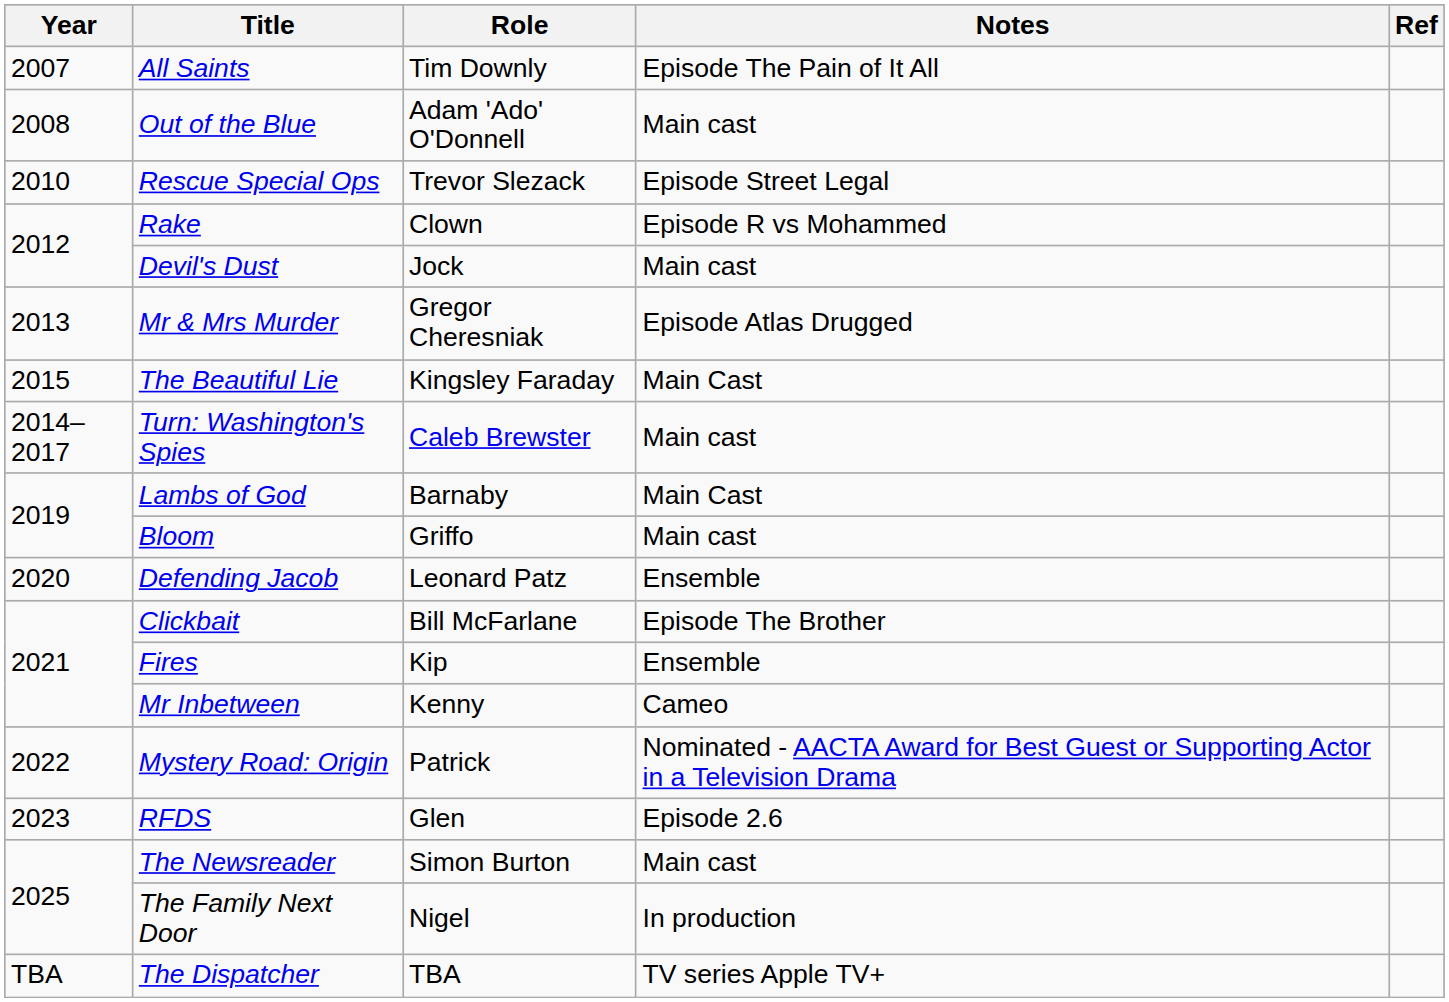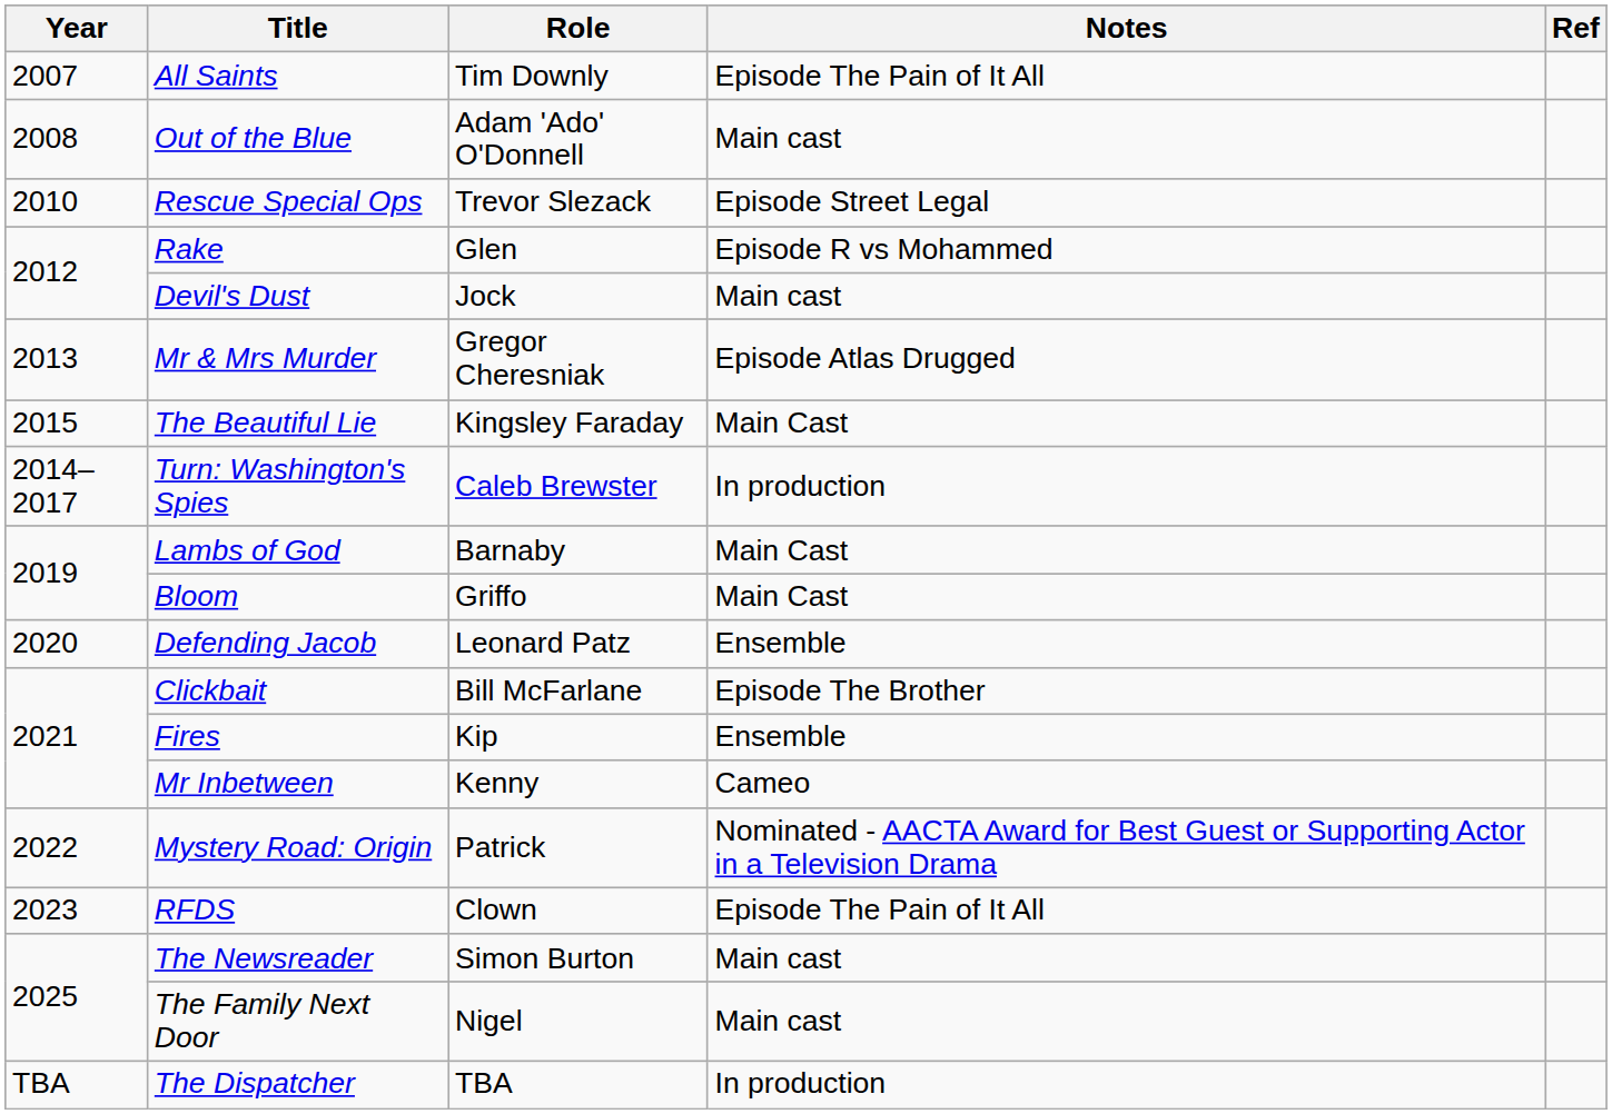Rake | Role: Clown -> Glen
Turn: Washington's Spies | Notes: Main cast -> In production
Bloom | Notes: Main cast -> Main Cast
RFDS | Role: Glen -> Clown
RFDS | Notes: Episode 2.6 -> Episode The Pain of It All
The Family Next Door | Notes: In production -> Main cast
The Dispatcher | Notes: TV series Apple TV+ -> In production
